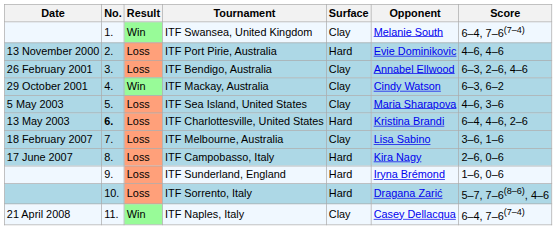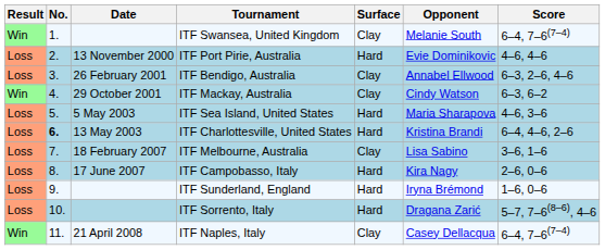columns swapped: Result <-> Date
ITF Sea Island, United States | Surface: Clay -> Hard
